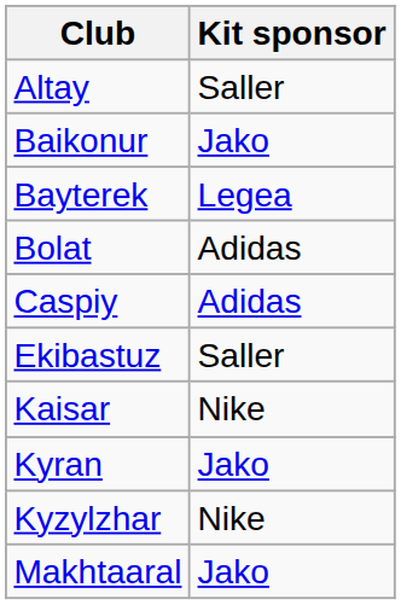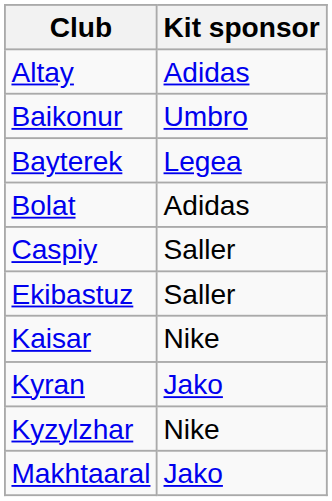Altay | Kit sponsor: Saller -> Adidas
Baikonur | Kit sponsor: Jako -> Umbro
Caspiy | Kit sponsor: Adidas -> Saller
